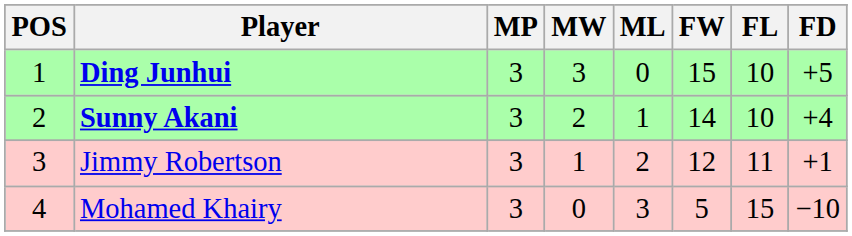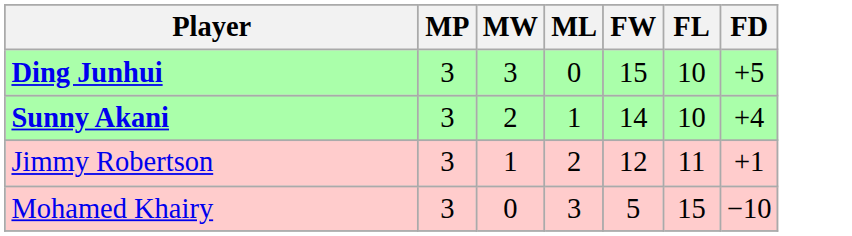- column: POS | 1 | 2 | 3 | 4
